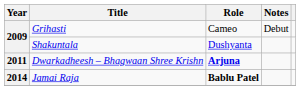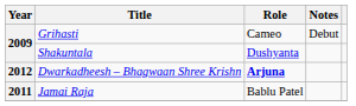Dwarkadheesh – Bhagwaan Shree Krishn | Year: 2011 -> 2012
Jamai Raja | Year: 2014 -> 2011
Jamai Raja | Role: bold -> normal
